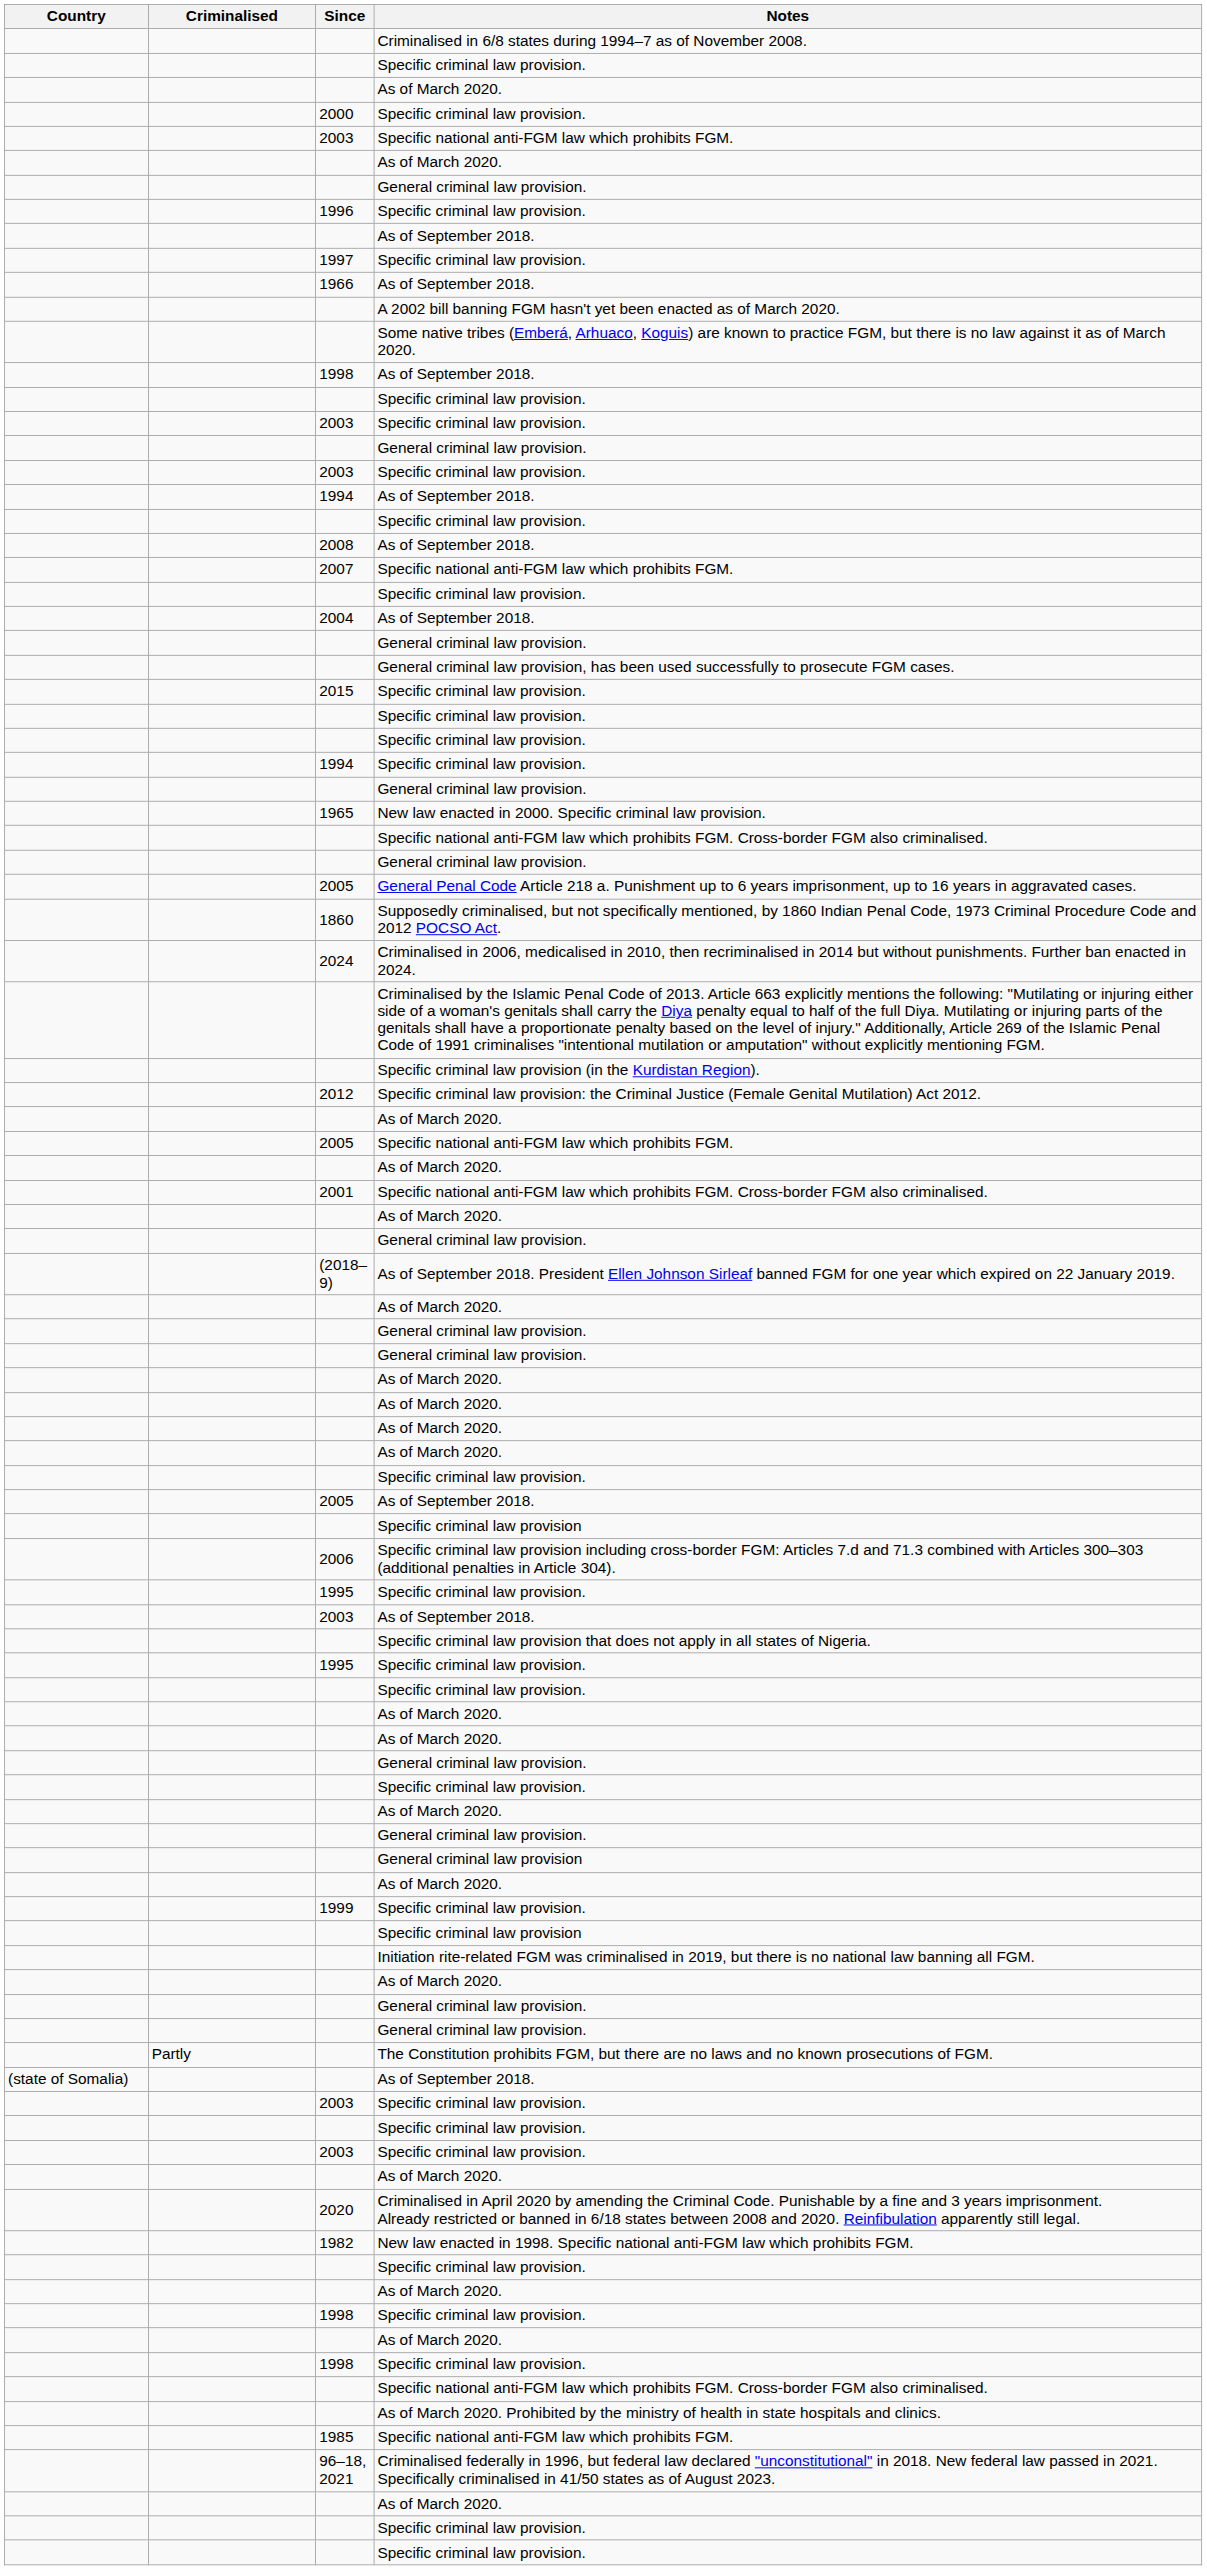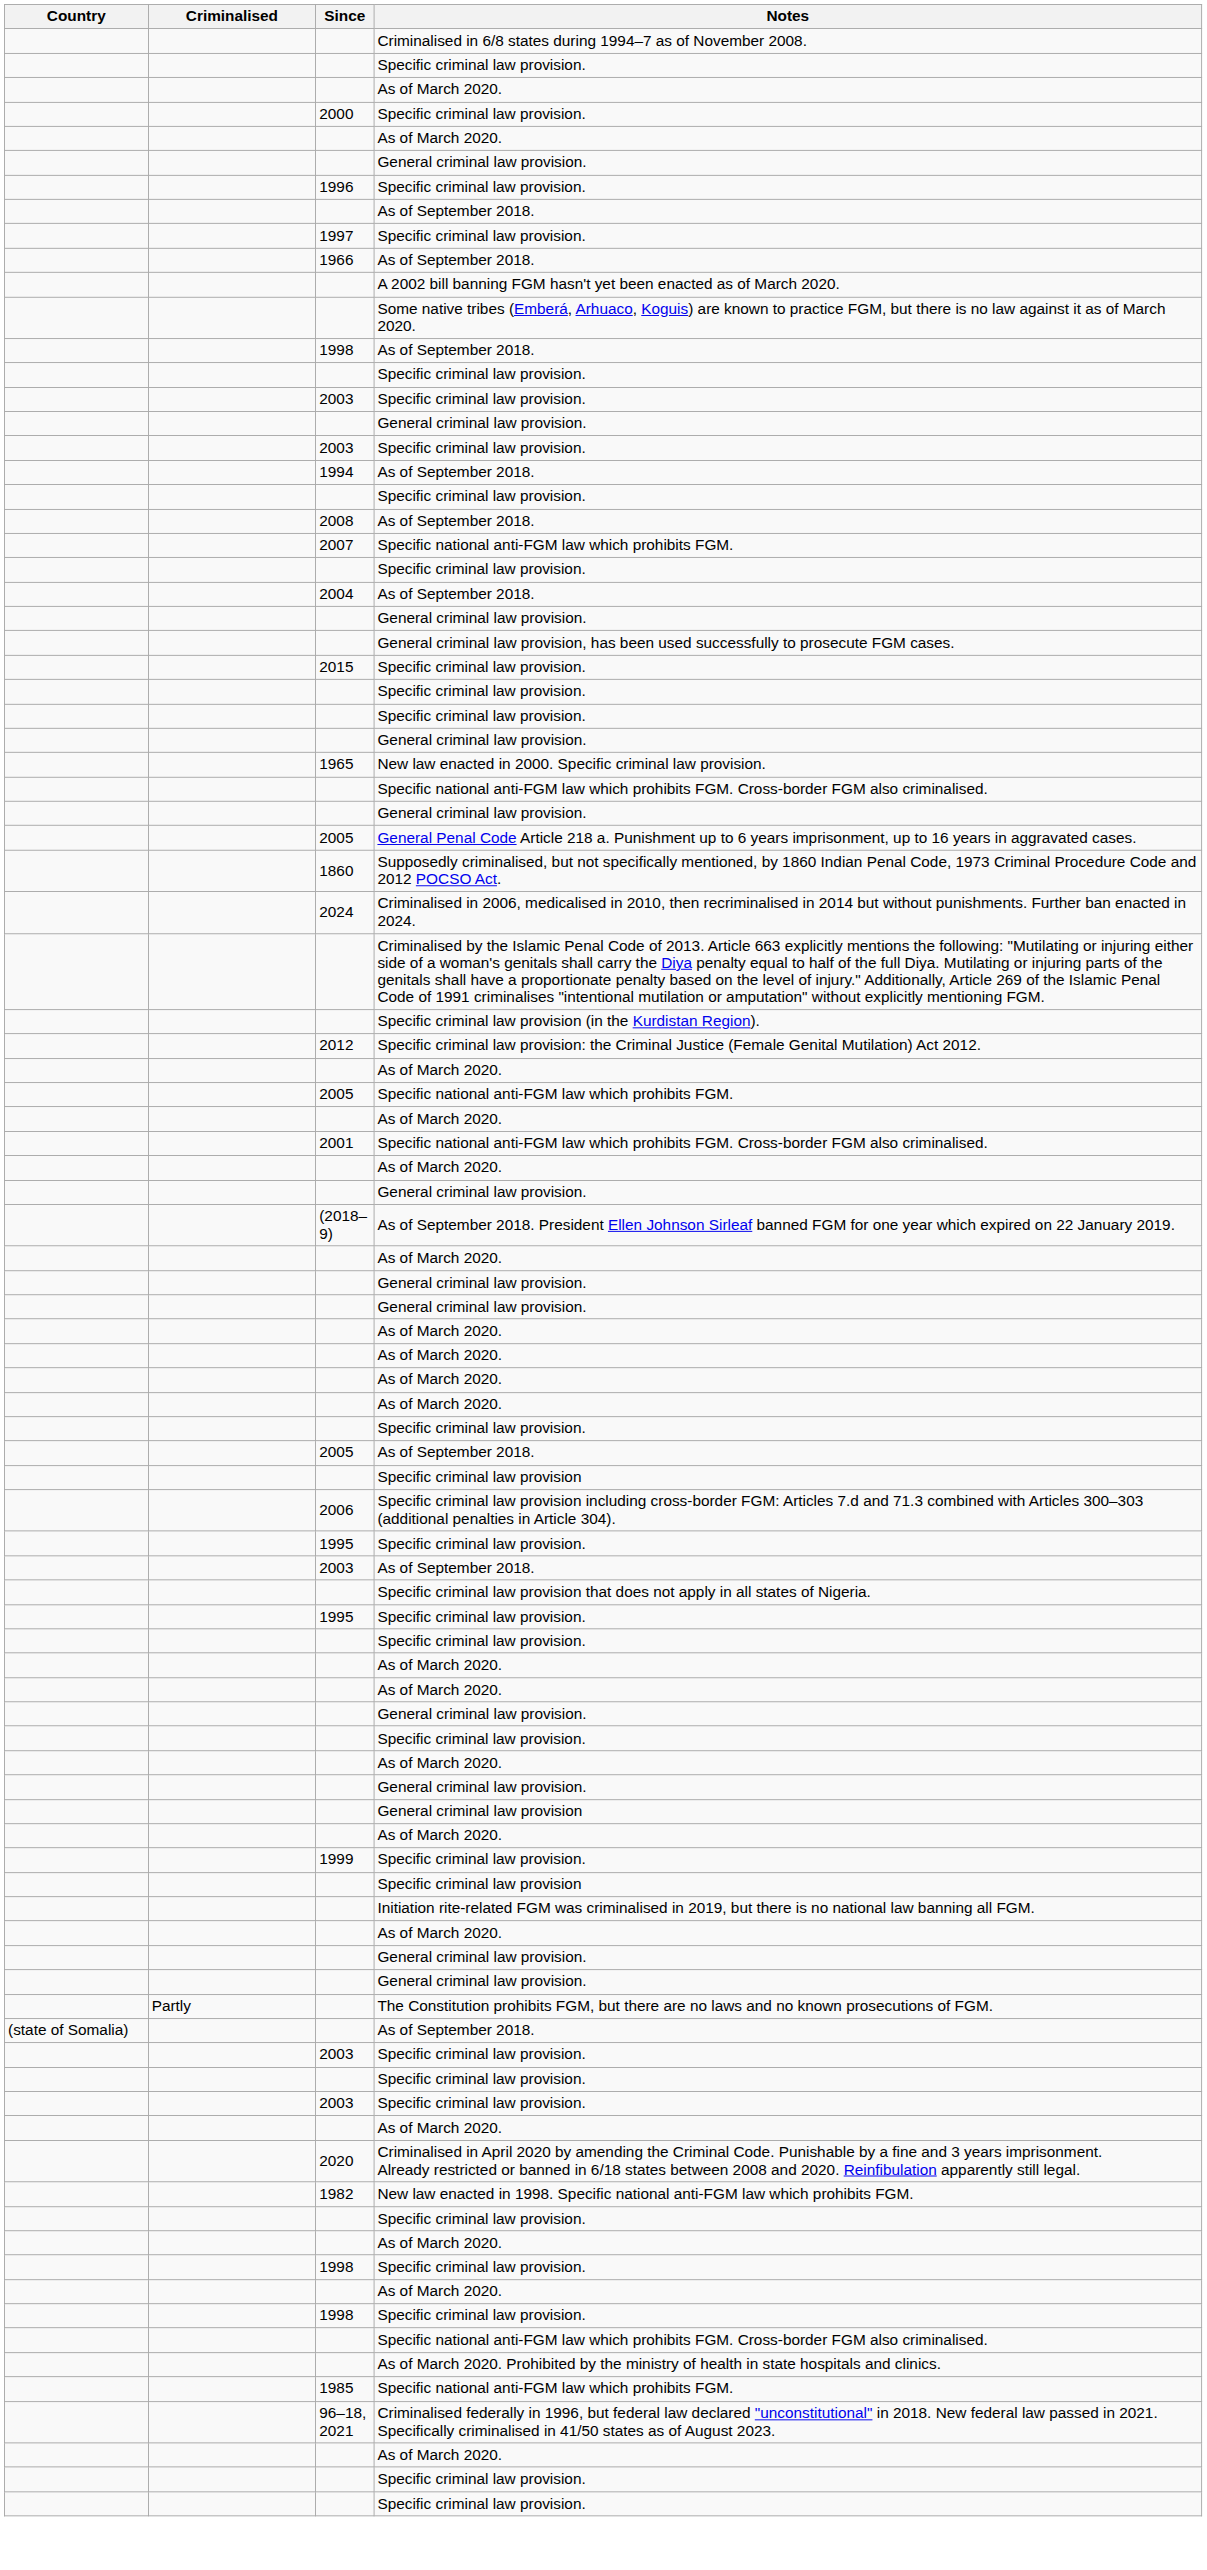- row: 2003 | Specific national anti-FGM law which prohibits FGM.
- row: 1994 | Specific criminal law provision.
